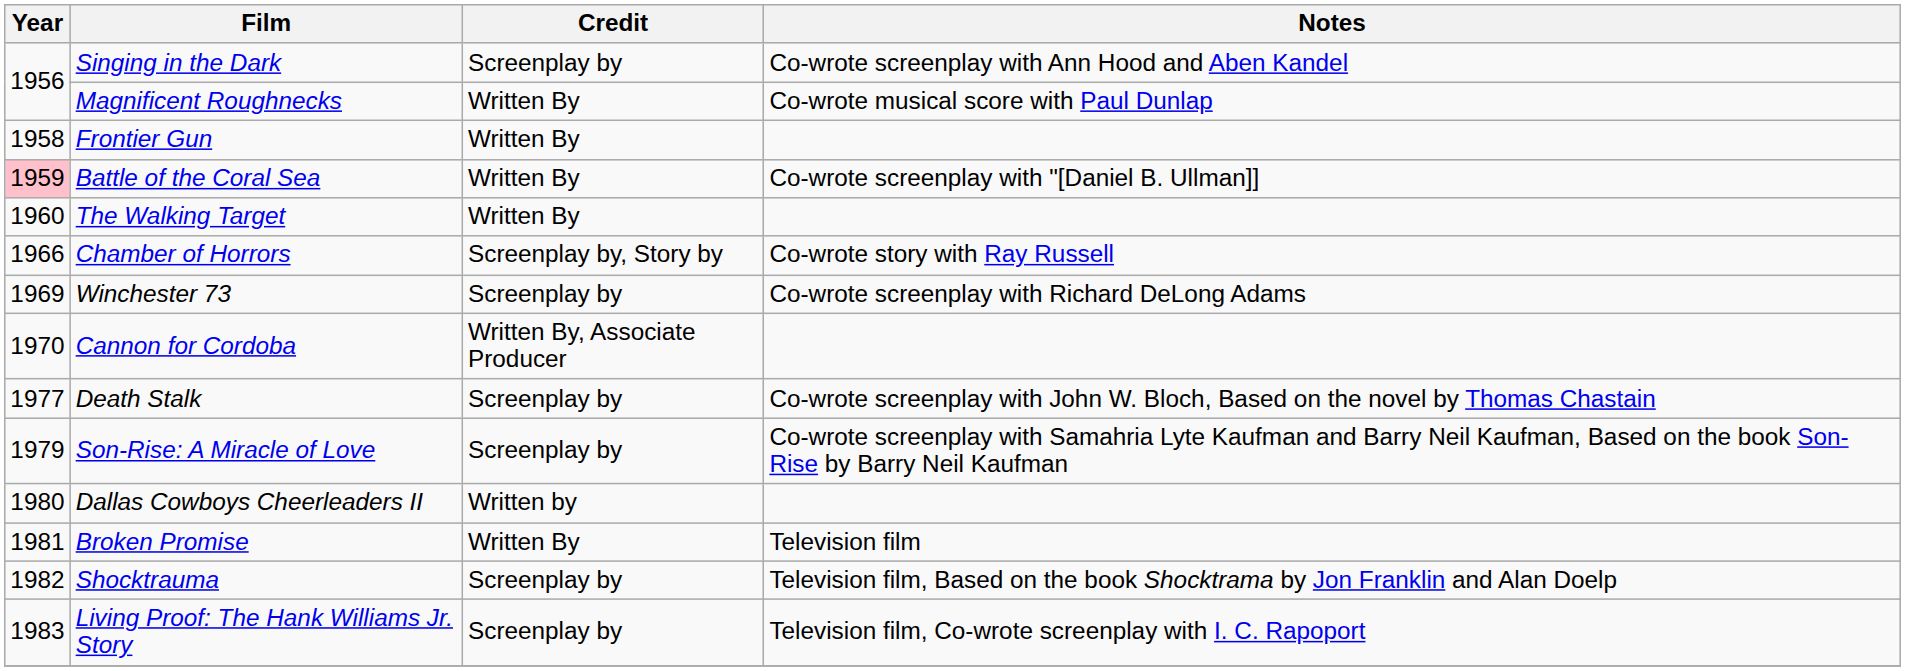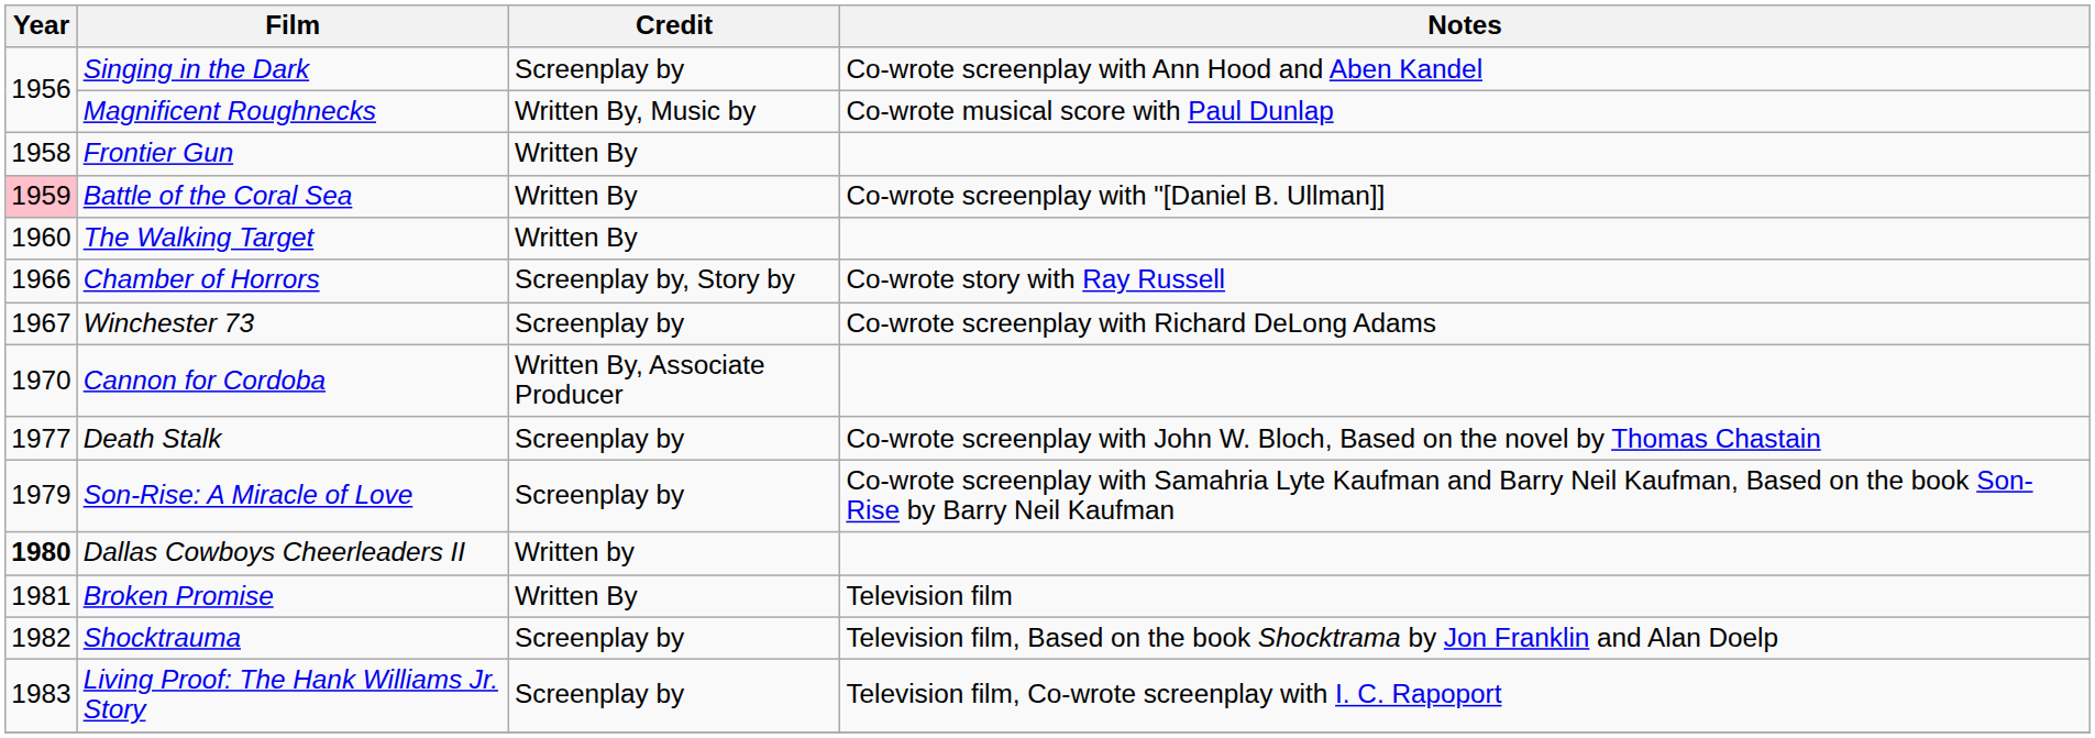Magnificent Roughnecks | Credit: Written By -> Written By, Music by
Winchester 73 | Year: 1969 -> 1967
Dallas Cowboys Cheerleaders II | Year: normal -> bold
